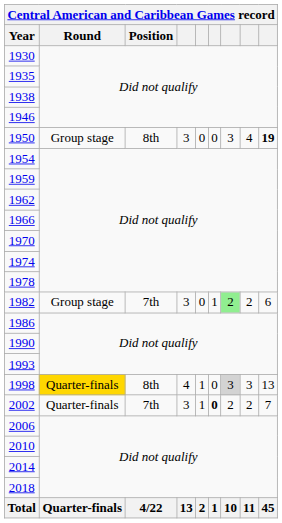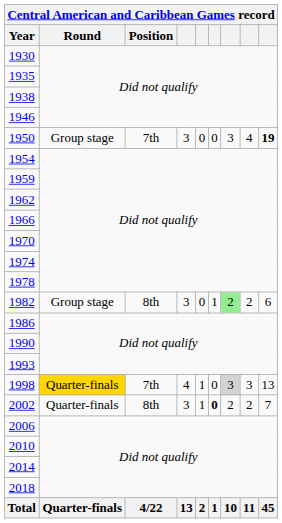1950 | Position: 8th -> 7th
1982 | Position: 7th -> 8th
1998 | Position: 8th -> 7th
2002 | Position: 7th -> 8th
